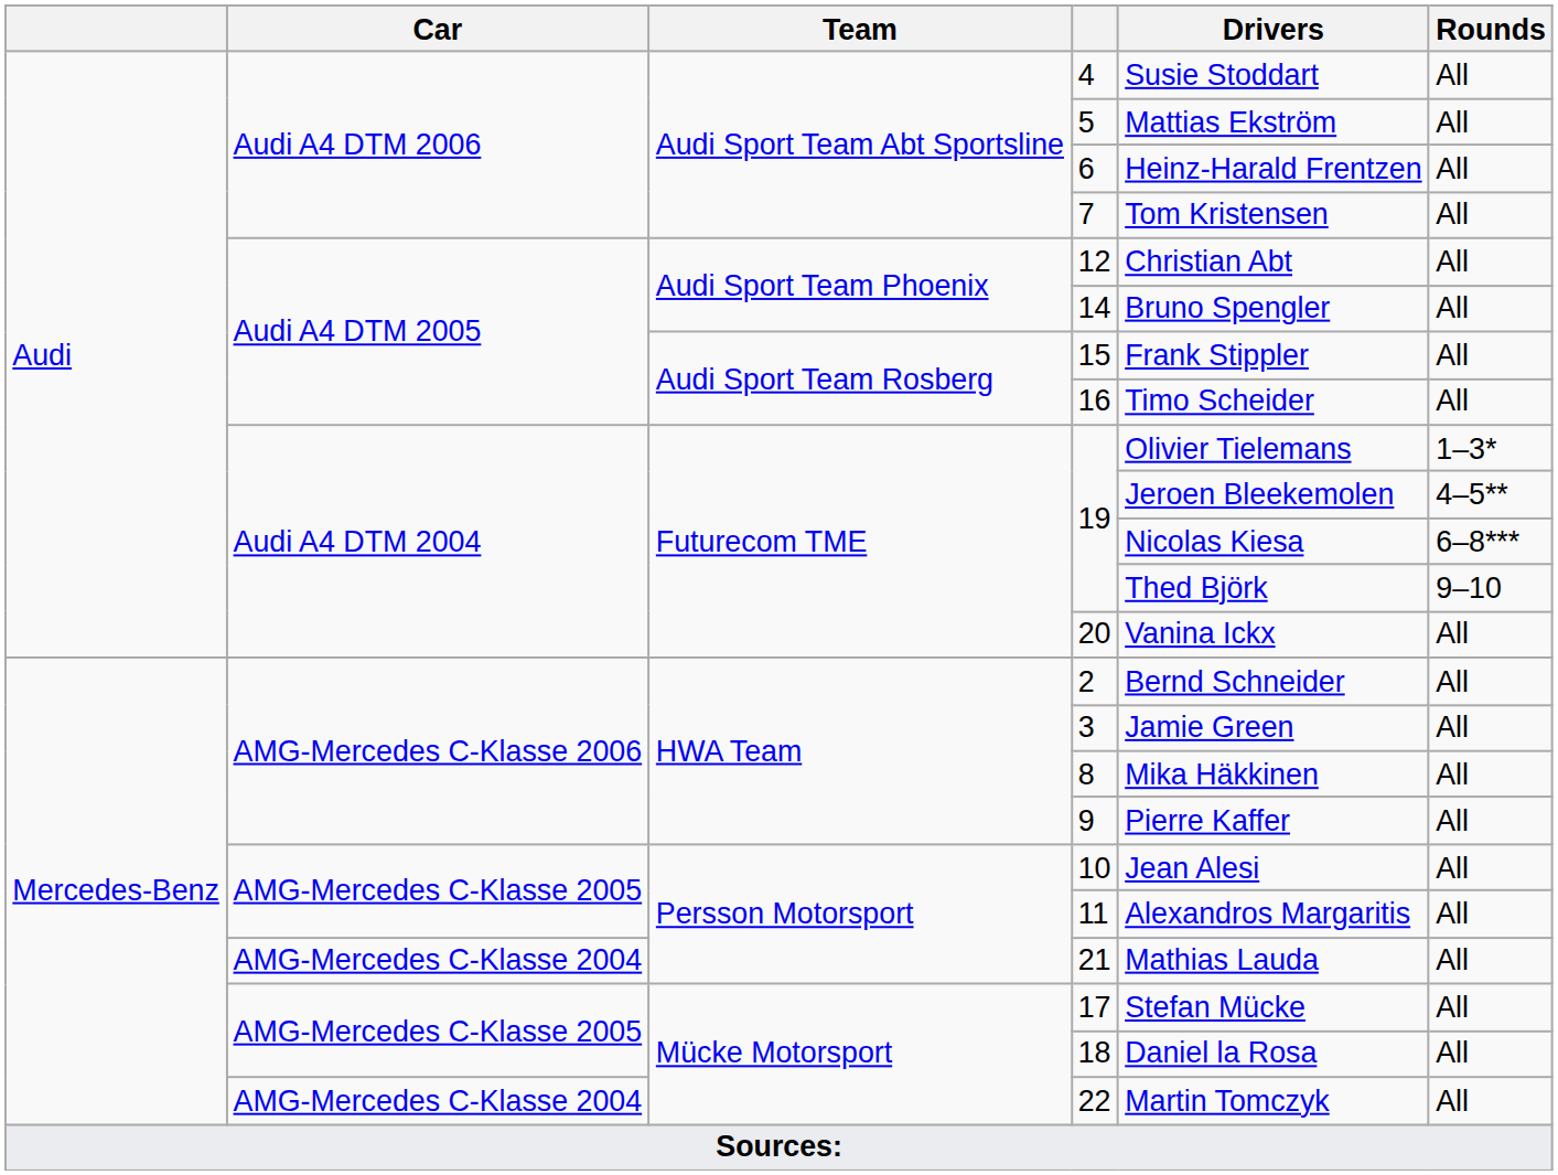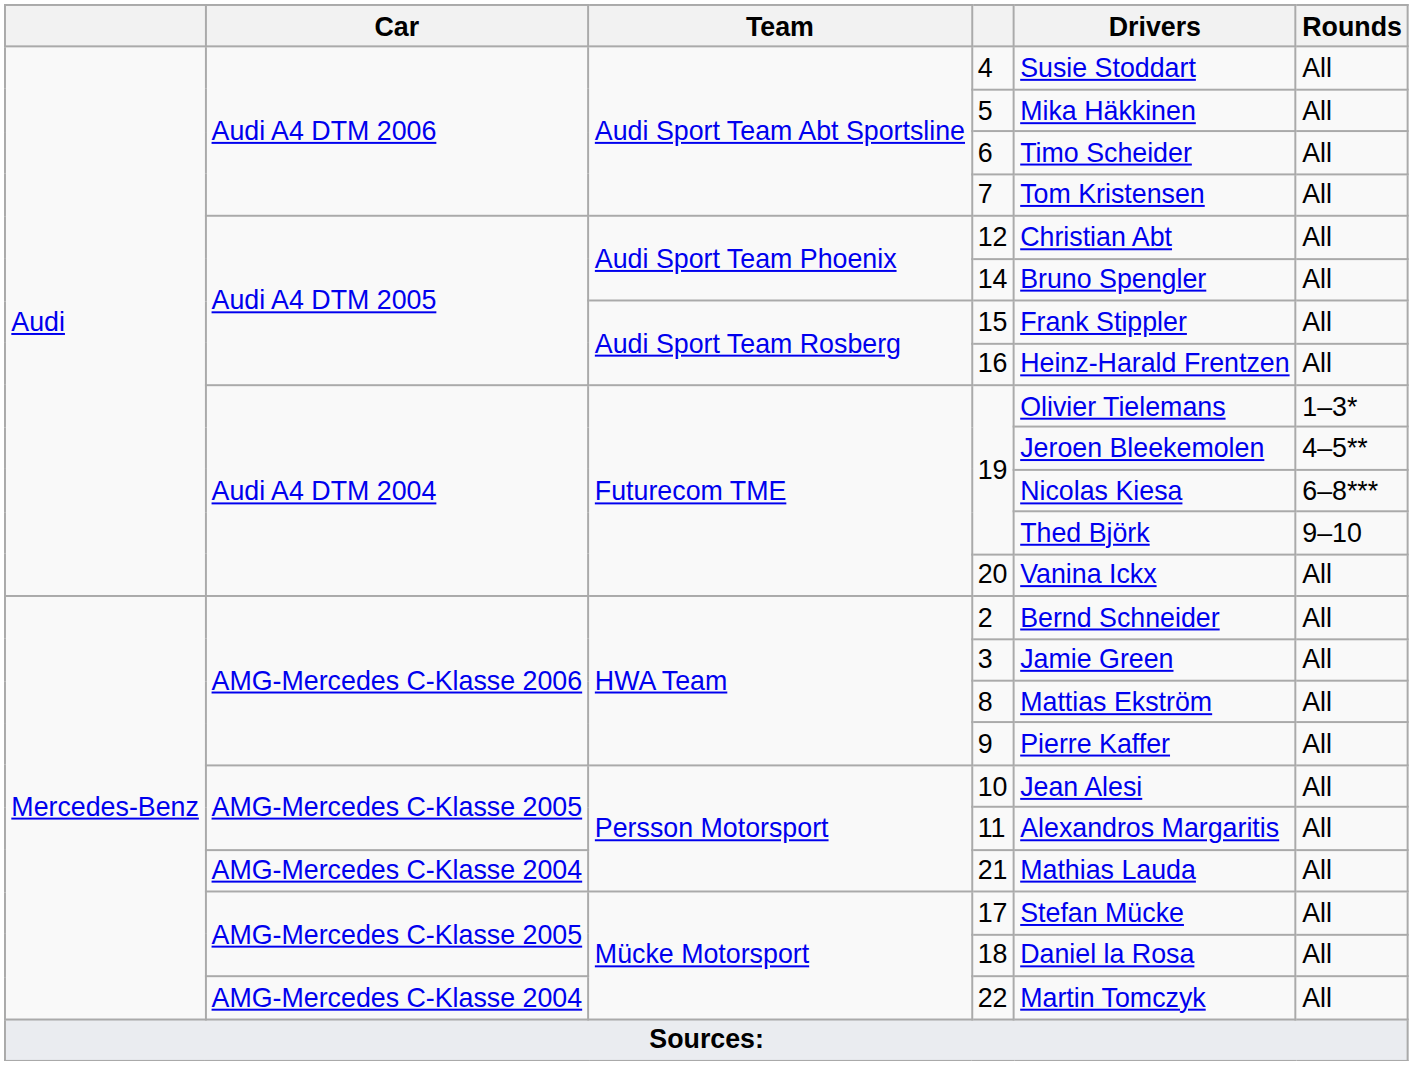5 | Drivers: Mattias Ekström -> Mika Häkkinen
6 | Drivers: Heinz-Harald Frentzen -> Timo Scheider
16 | Drivers: Timo Scheider -> Heinz-Harald Frentzen
8 | Drivers: Mika Häkkinen -> Mattias Ekström
